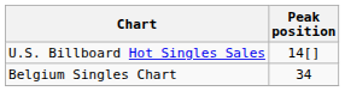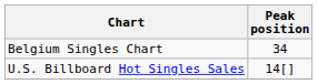rows swapped: Belgium Singles Chart <-> U.S. Billboard Hot Singles Sales
